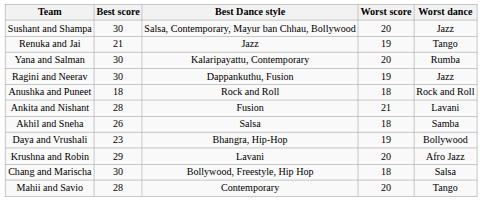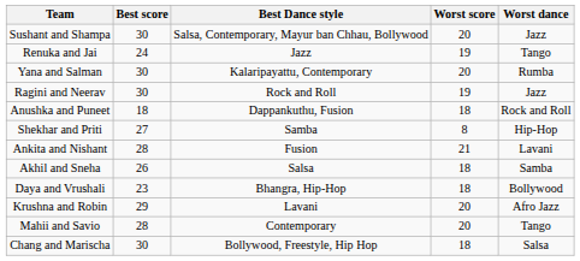Renuka and Jai | Best score: 21 -> 24
Ragini and Neerav | Best Dance style: Dappankuthu, Fusion -> Rock and Roll
Anushka and Puneet | Best Dance style: Rock and Roll -> Dappankuthu, Fusion
+ row: Shekhar and Priti | 27 | Samba | 8 | Hip-Hop
Daya and Vrushali | Worst score: 19 -> 18
rows swapped: Mahii and Savio <-> Chang and Marischa
